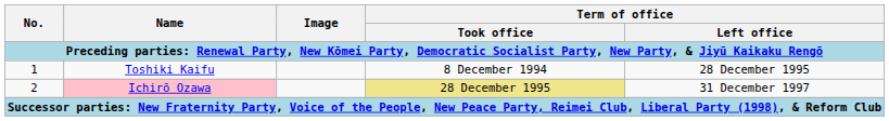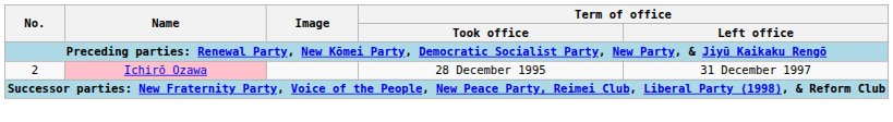- row: 1 | Toshiki Kaifu | 8 December 1994 | 28 December 1995
2 | Term of office / Took office: khaki background -> no background
